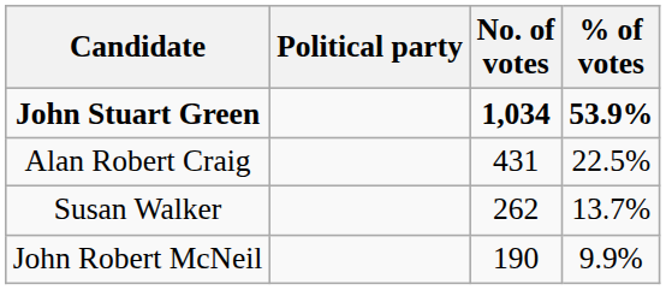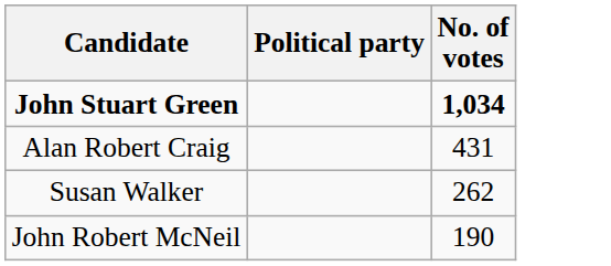- column: % of votes | 53.9% | 22.5% | 13.7% | 9.9%
